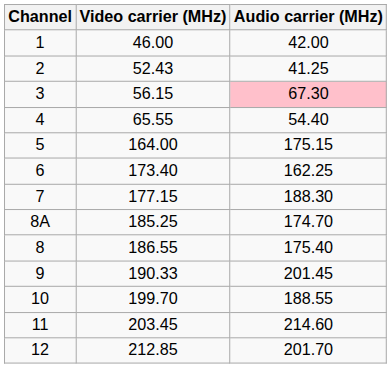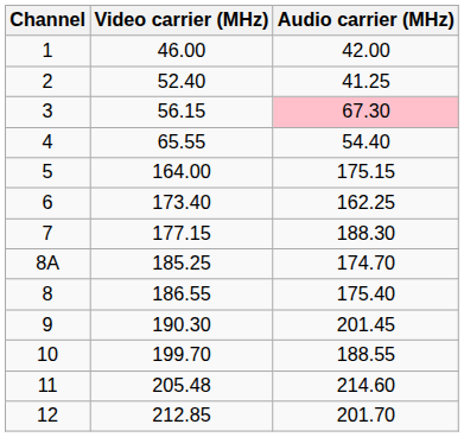2 | Video carrier (MHz): 52.43 -> 52.40
9 | Video carrier (MHz): 190.33 -> 190.30
11 | Video carrier (MHz): 203.45 -> 205.48
